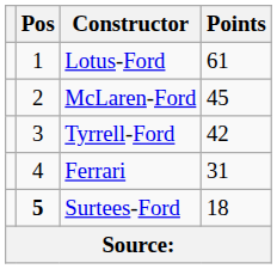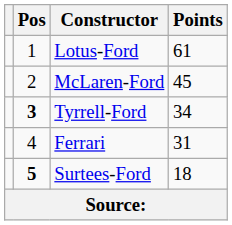Tyrrell-Ford | Pos: normal -> bold
Tyrrell-Ford | Points: 42 -> 34
